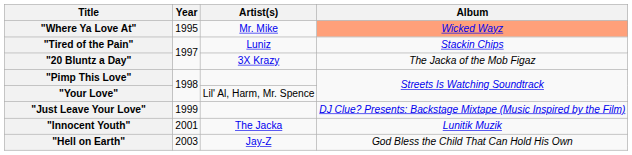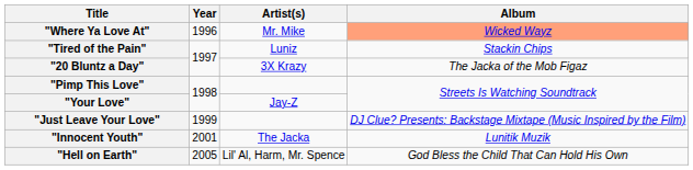"Where Ya Love At" | Year: 1995 -> 1996
"Your Love" | Artist(s): Lil' Al, Harm, Mr. Spence -> Jay-Z
"Hell on Earth" | Year: 2003 -> 2005
"Hell on Earth" | Artist(s): Jay-Z -> Lil' Al, Harm, Mr. Spence
